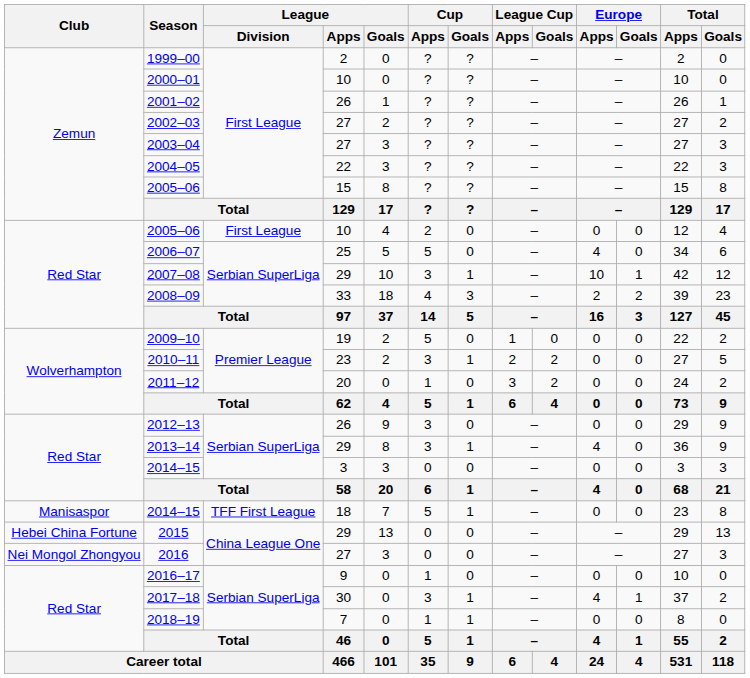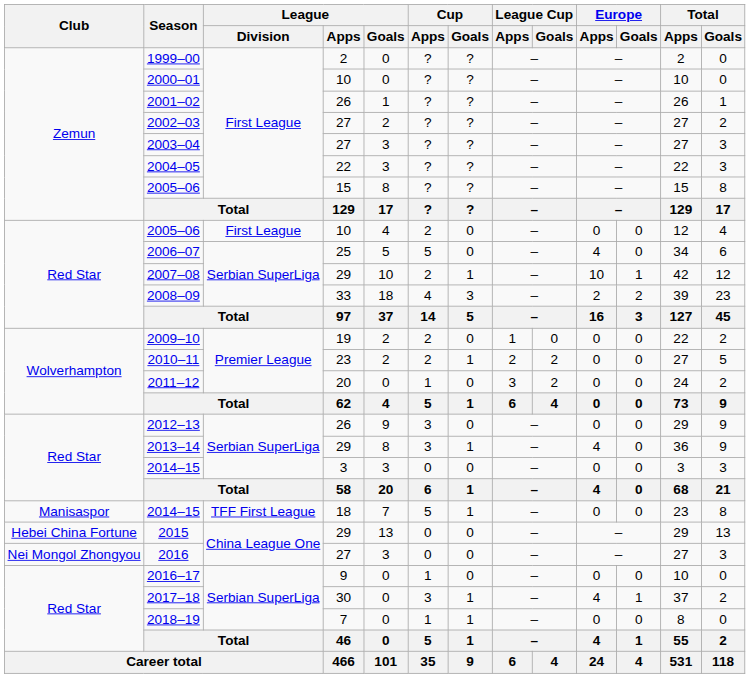2007–08 | Cup / Apps: 3 -> 2
2009–10 | Cup / Apps: 5 -> 2
2010–11 | Cup / Apps: 3 -> 2
